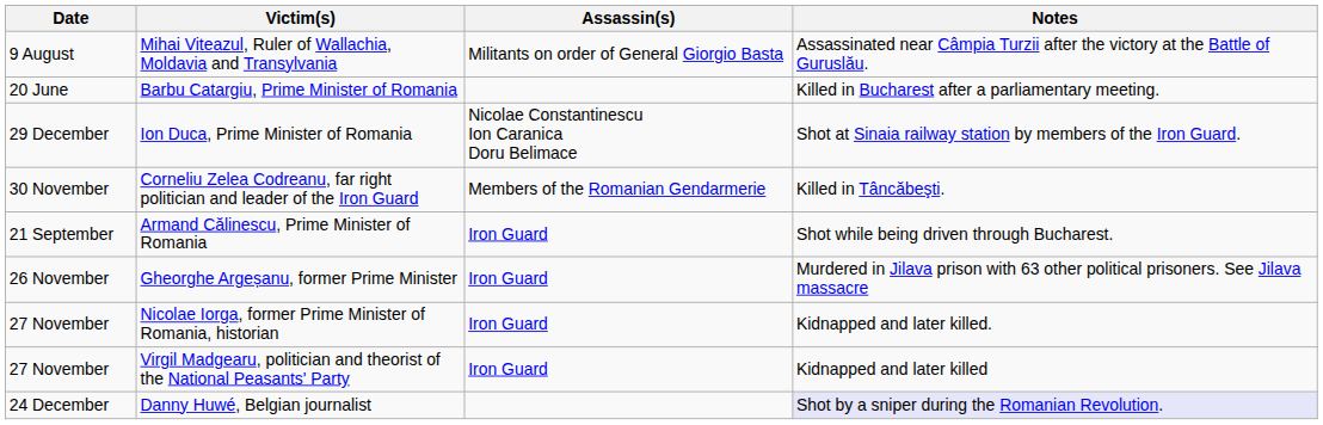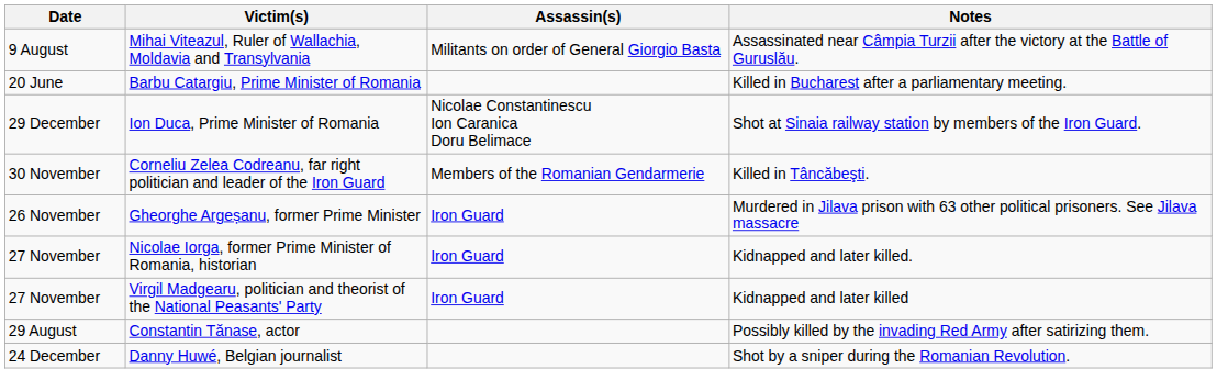- row: 21 September | Armand Călinescu, Prime Minister of Romania | Iron Guard | Shot while being driven through Bucharest.
+ row: 29 August | Constantin Tănase, actor | Possibly killed by the invading Red Army after satirizing them.
Danny Huwé, Belgian journalist | Notes: lavender background -> no background
